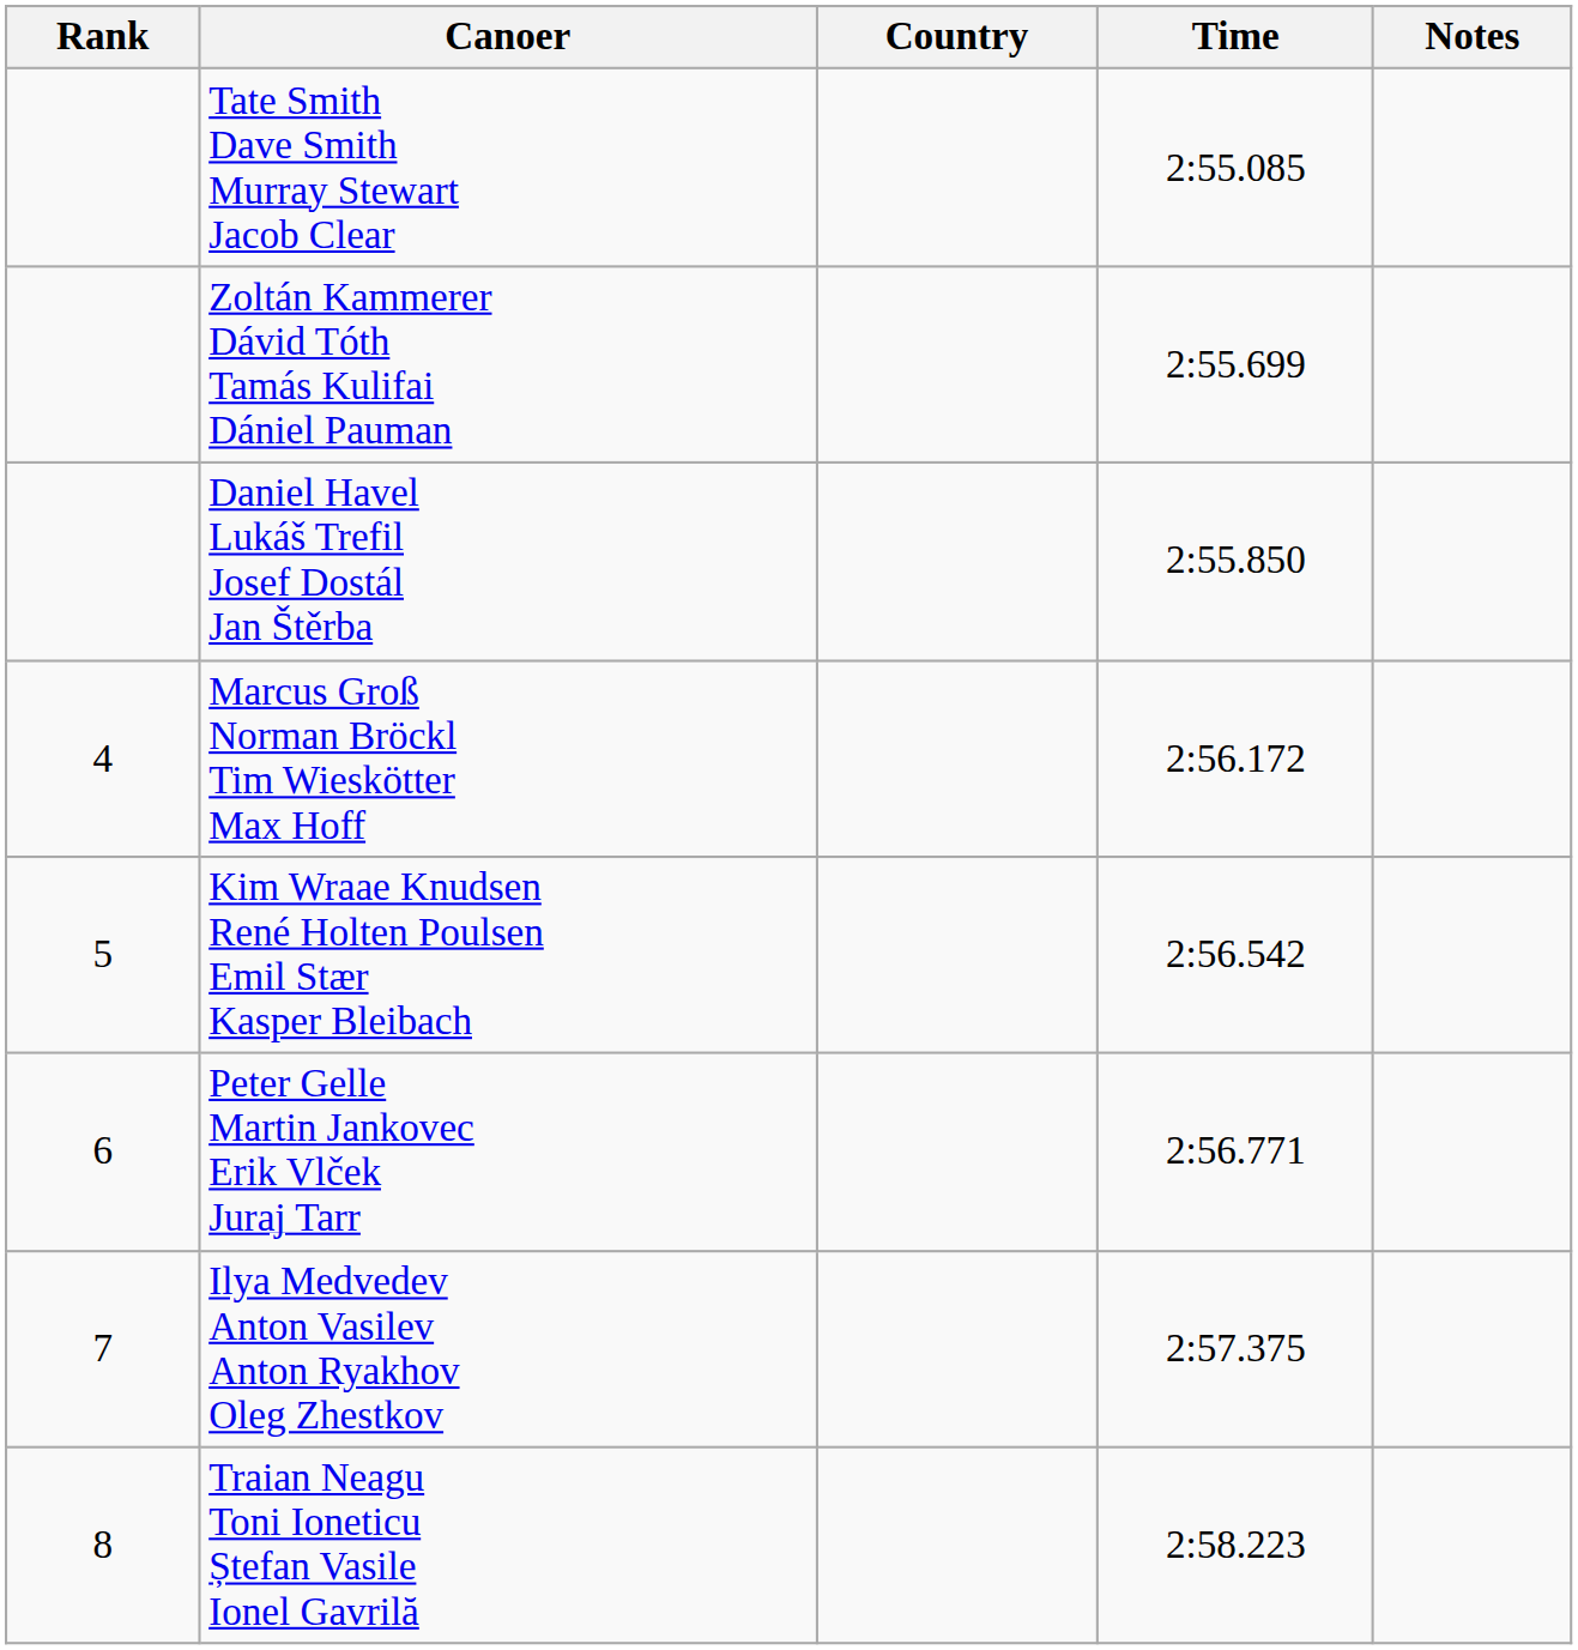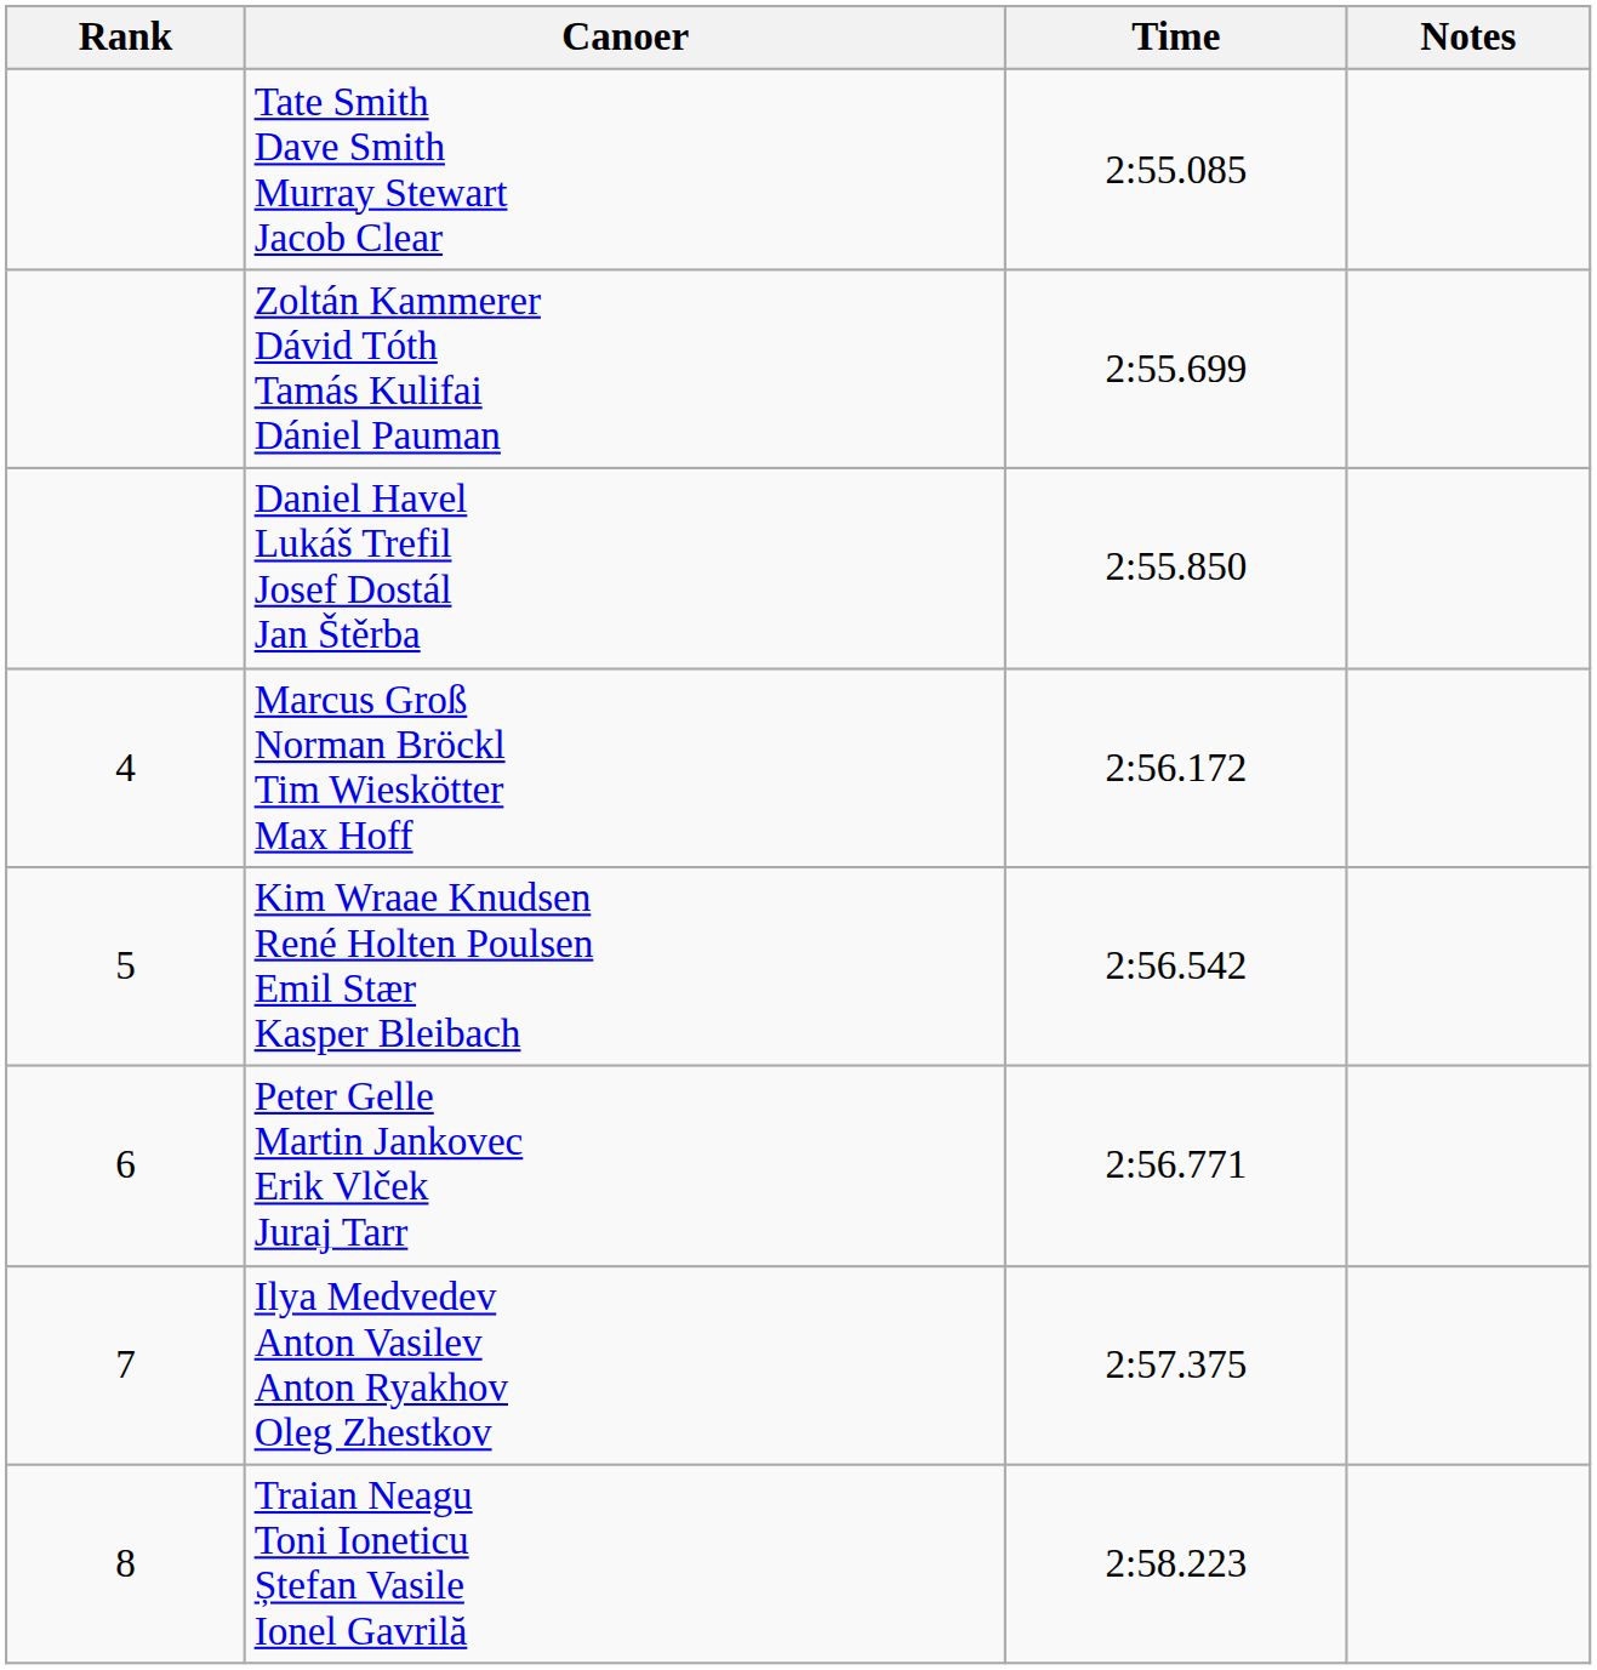- column: Country
